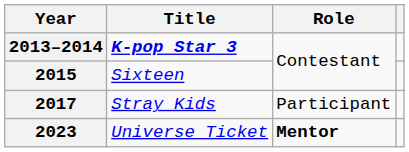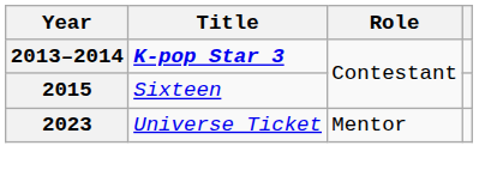- row: 2017 | Stray Kids | Participant
2023 | Role: bold -> normal
